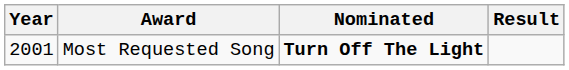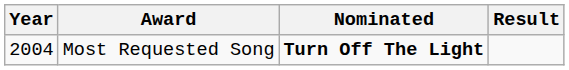Most Requested Song | Year: 2001 -> 2004
